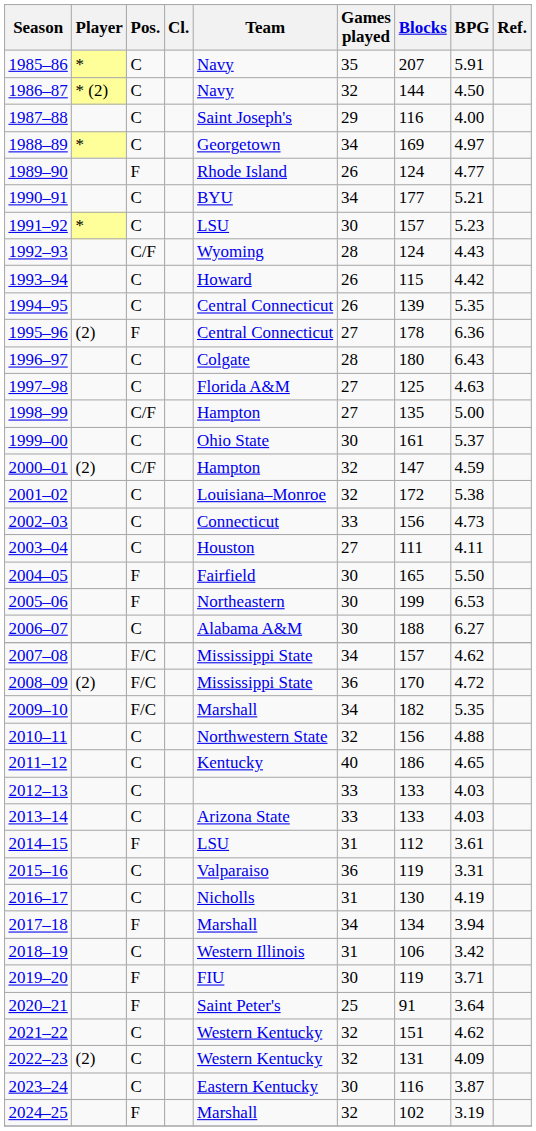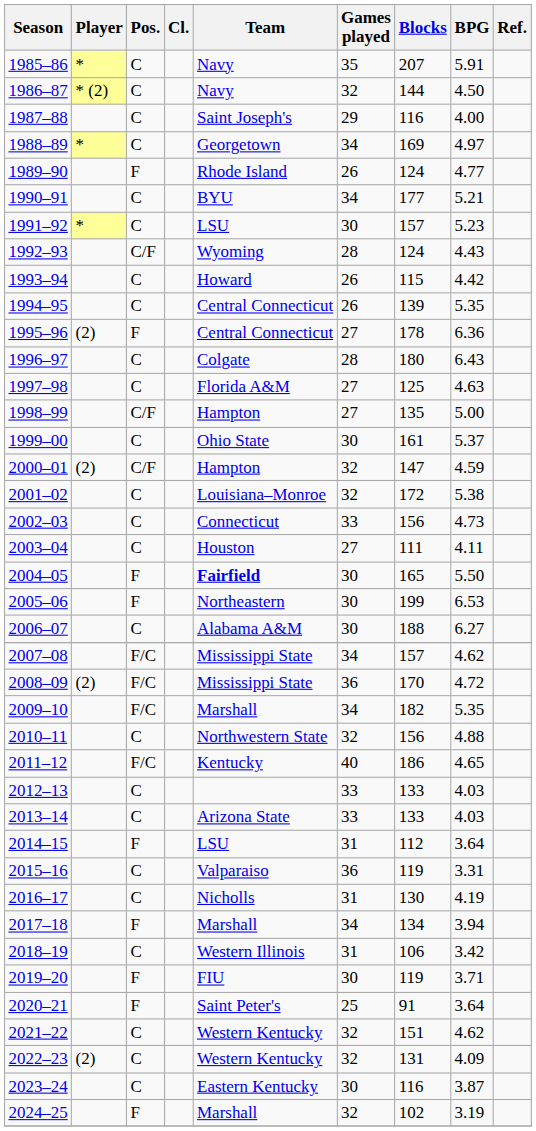2004–05 | Team: normal -> bold
2011–12 | Pos.: C -> F/C
2014–15 | BPG: 3.61 -> 3.64
